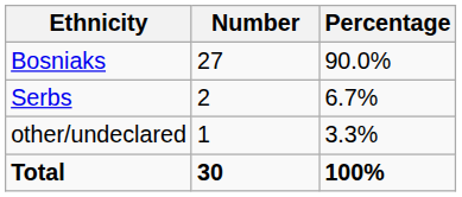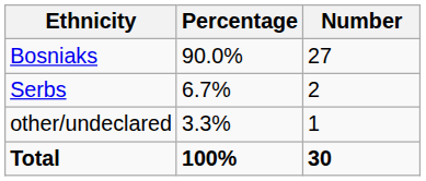columns swapped: Number <-> Percentage
